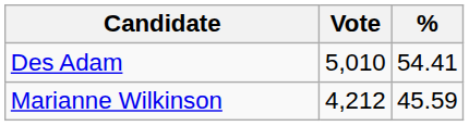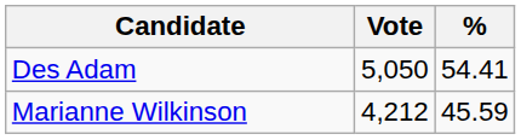Des Adam | Vote: 5,010 -> 5,050
